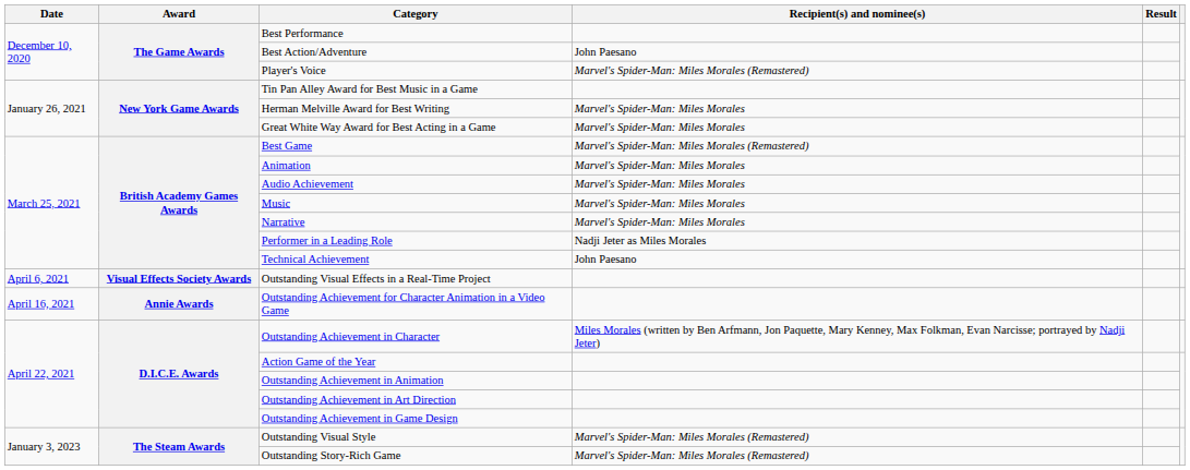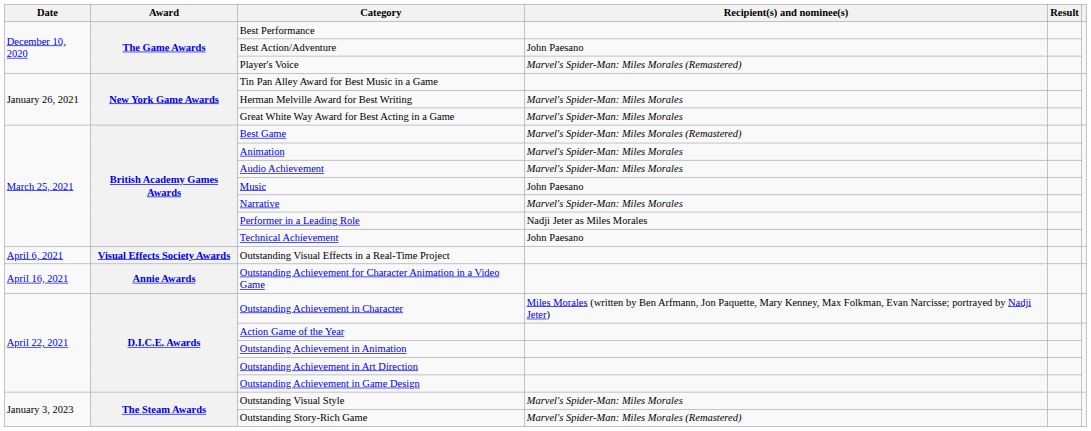Music | Recipient(s) and nominee(s): Marvel's Spider-Man: Miles Morales -> John Paesano
Outstanding Visual Style | Recipient(s) and nominee(s): Marvel's Spider-Man: Miles Morales (Remastered) -> Marvel's Spider-Man: Miles Morales
